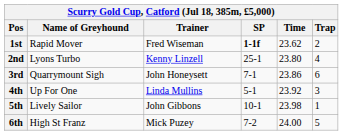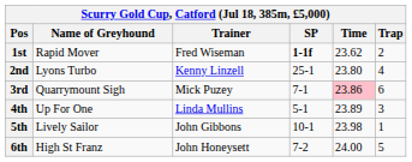3rd | Trainer: John Honeysett -> Mick Puzey
3rd | Time: no background -> pink background
4th | Time: 23.92 -> 23.89
6th | Trainer: Mick Puzey -> John Honeysett
